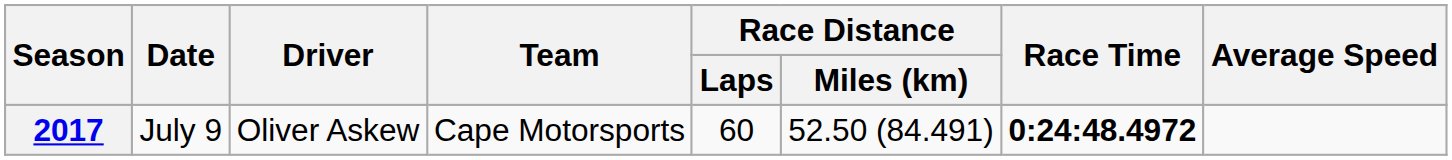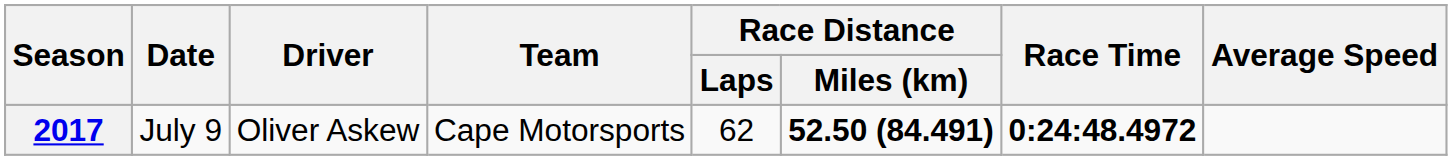2017 | Race Distance / Laps: 60 -> 62
2017 | Race Distance / Miles (km): normal -> bold
